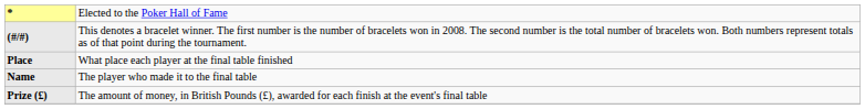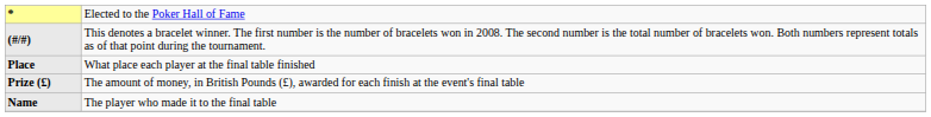rows swapped: Name <-> Prize (£)
